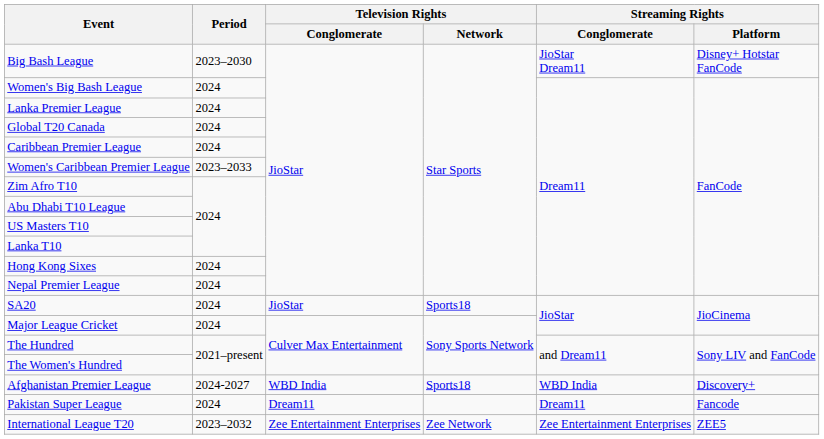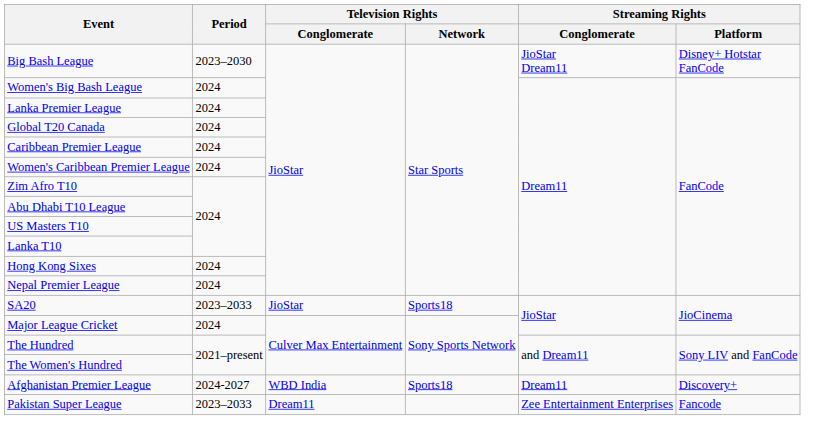Women's Caribbean Premier League | Period: 2023–2033 -> 2024
SA20 | Period: 2024 -> 2023–2033
Afghanistan Premier League | Streaming Rights / Conglomerate: WBD India -> Dream11
Pakistan Super League | Period: 2024 -> 2023–2033
Pakistan Super League | Streaming Rights / Conglomerate: Dream11 -> Zee Entertainment Enterprises
- row: International League T20 | 2023–2032 | Zee Entertainment Enterprises | Zee Network | Zee Entertainment Enterprises | ZEE5
